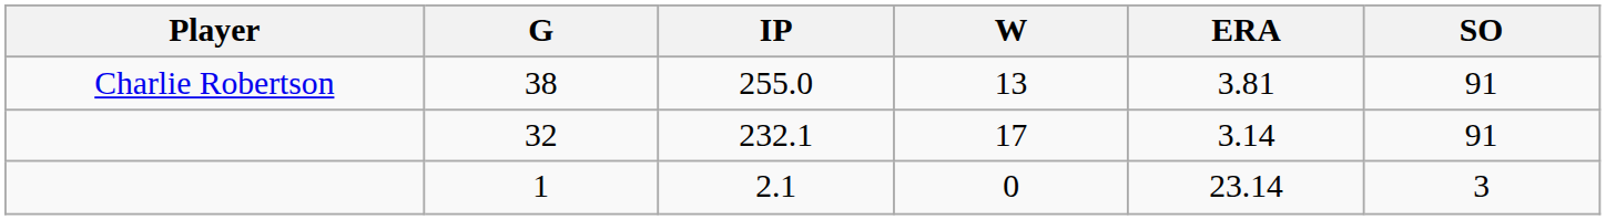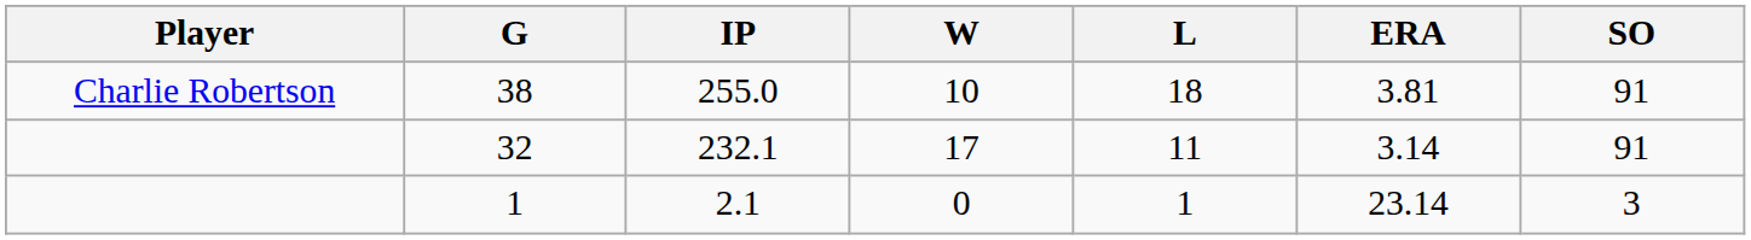+ column: L | 18 | 11 | 1
38 | W: 13 -> 10
